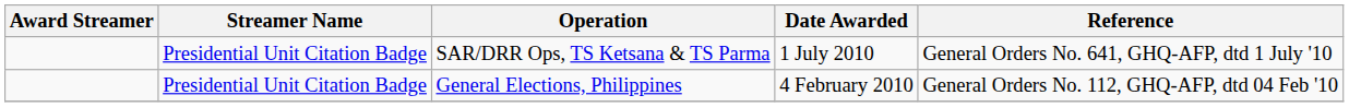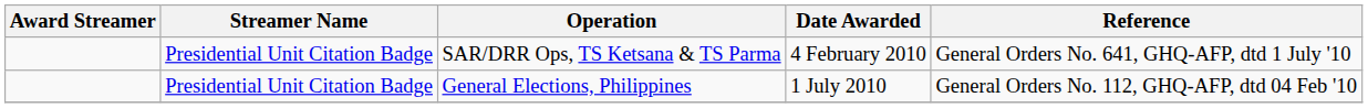SAR/DRR Ops, TS Ketsana & TS Parma | Date Awarded: 1 July 2010 -> 4 February 2010
General Elections, Philippines | Date Awarded: 4 February 2010 -> 1 July 2010
